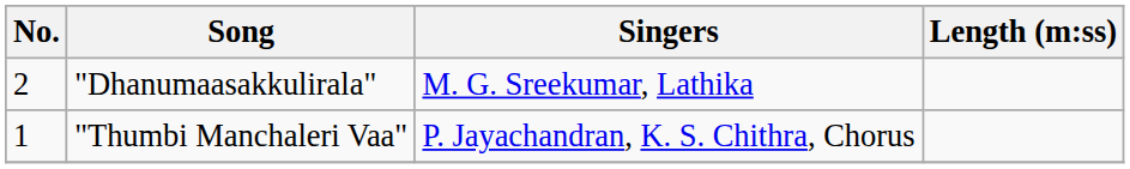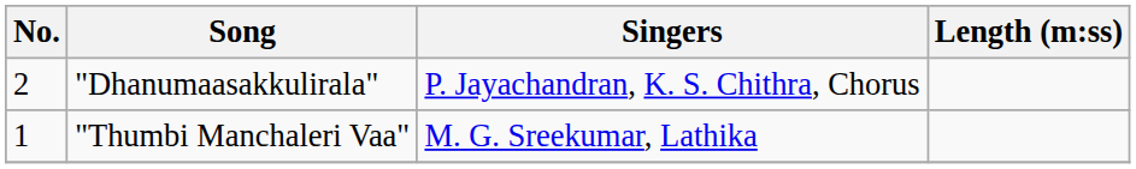"Dhanumaasakkulirala" | Singers: M. G. Sreekumar, Lathika -> P. Jayachandran, K. S. Chithra, Chorus
"Thumbi Manchaleri Vaa" | Singers: P. Jayachandran, K. S. Chithra, Chorus -> M. G. Sreekumar, Lathika
